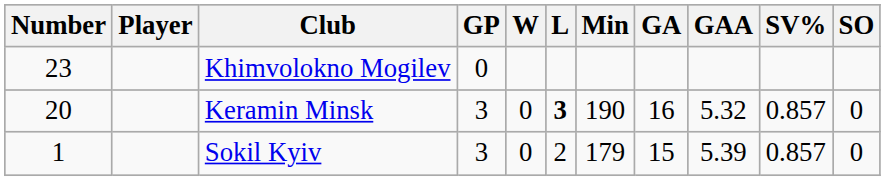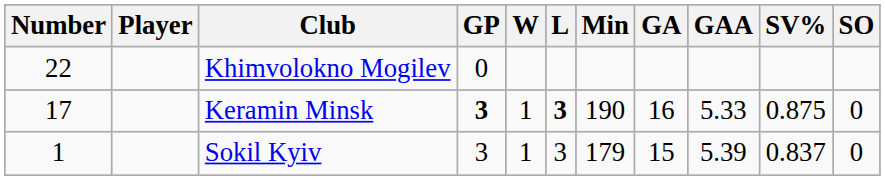Khimvolokno Mogilev | Number: 23 -> 22
Keramin Minsk | Number: 20 -> 17
Keramin Minsk | GP: normal -> bold
Keramin Minsk | W: 0 -> 1
Keramin Minsk | GAA: 5.32 -> 5.33
Keramin Minsk | SV%: 0.857 -> 0.875
Sokil Kyiv | W: 0 -> 1
Sokil Kyiv | L: 2 -> 3
Sokil Kyiv | SV%: 0.857 -> 0.837
